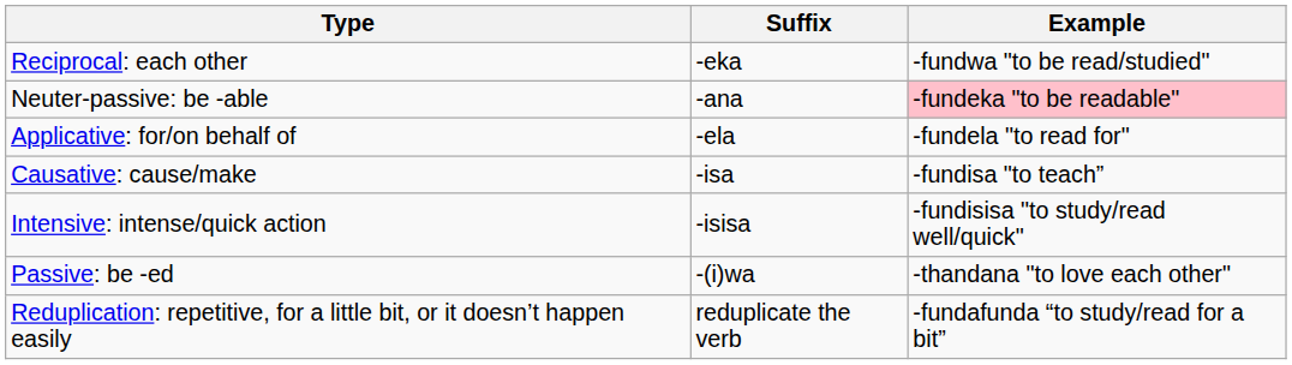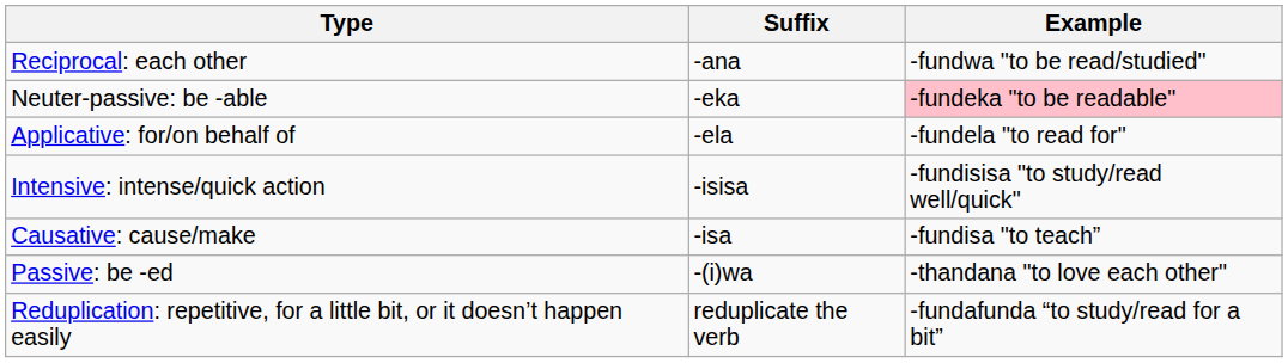Reciprocal: each other | Suffix: -eka -> -ana
Neuter-passive: be -able | Suffix: -ana -> -eka
rows swapped: Causative: cause/make <-> Intensive: intense/quick action
